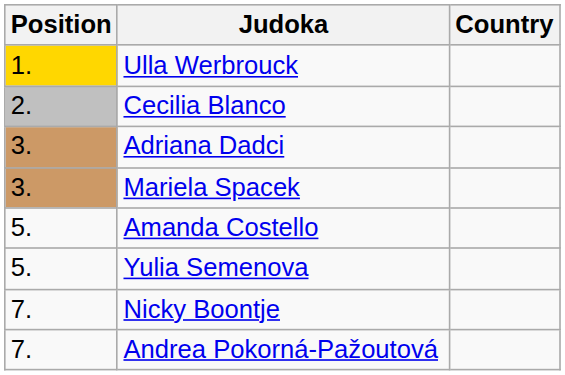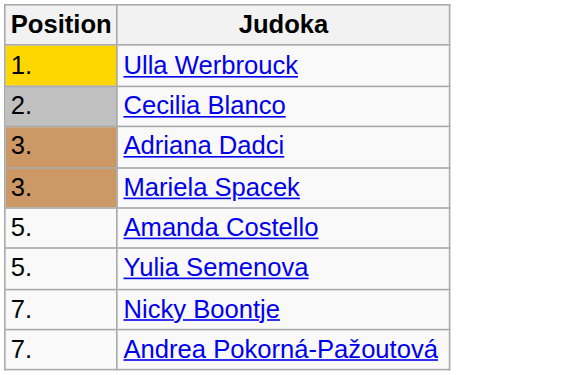- column: Country
